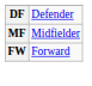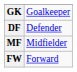+ row: GK | Goalkeeper
